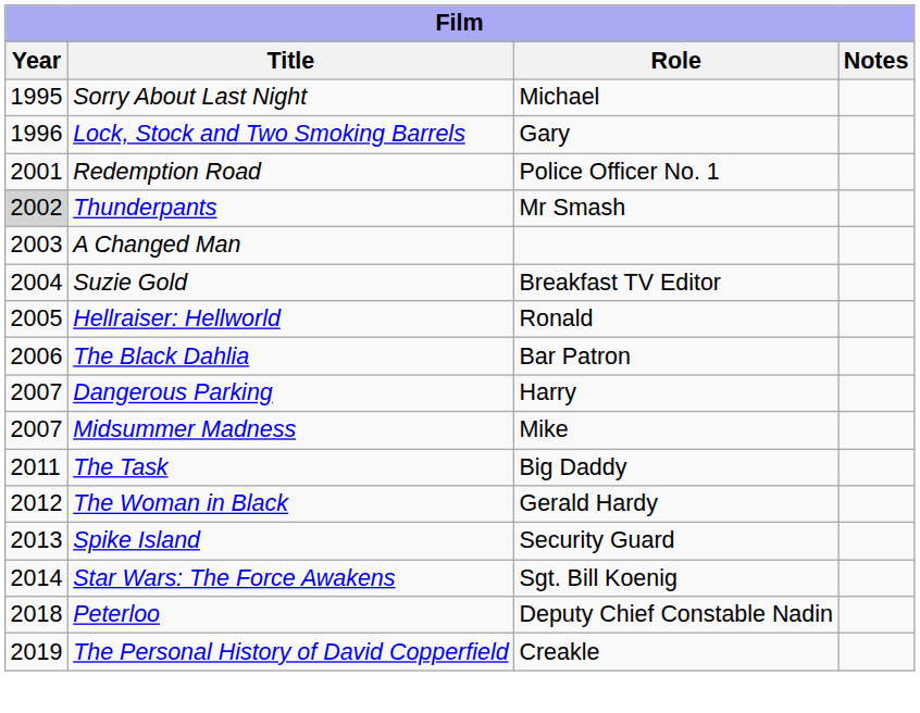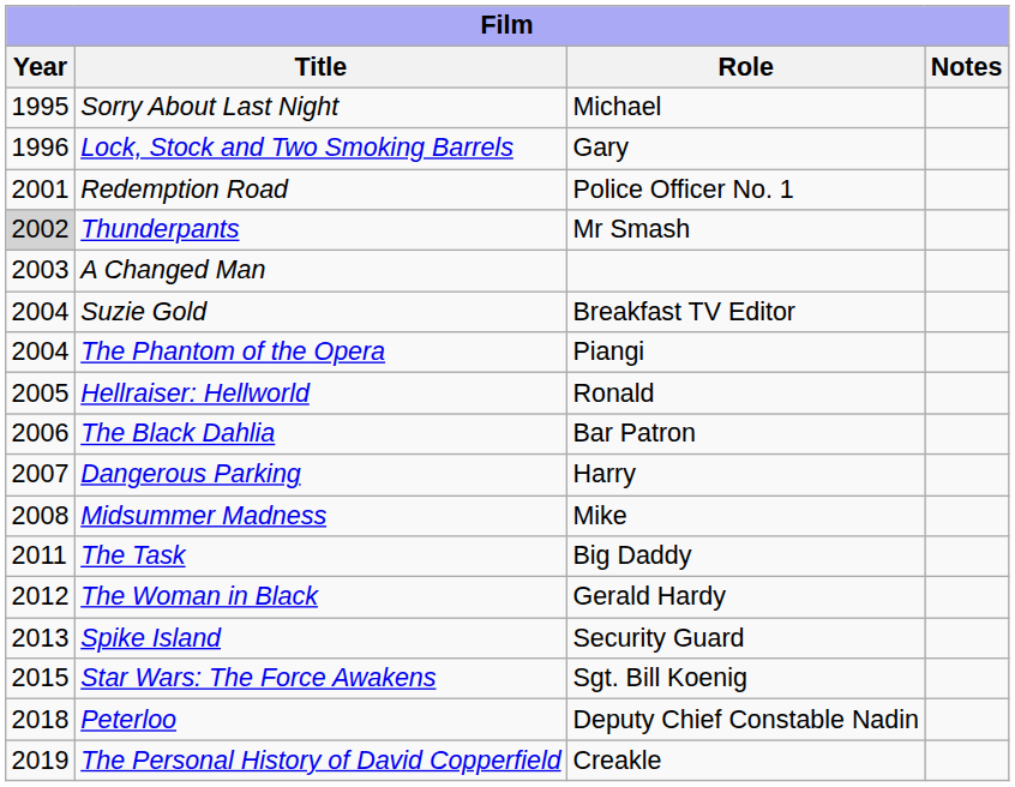+ row: 2004 | The Phantom of the Opera | Piangi
Midsummer Madness | Year: 2007 -> 2008
Star Wars: The Force Awakens | Year: 2014 -> 2015
